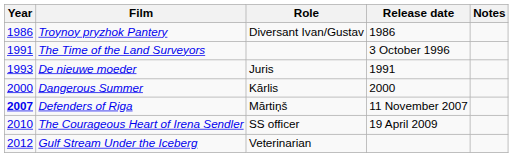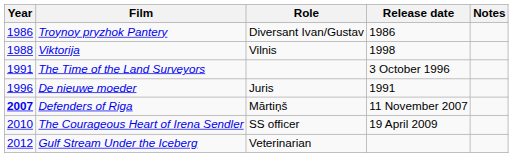+ row: 1988 | Viktorija | Vilnis | 1998
De nieuwe moeder | Year: 1993 -> 1996
- row: 2000 | Dangerous Summer | Kārlis | 2000
